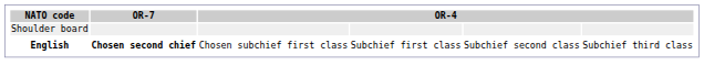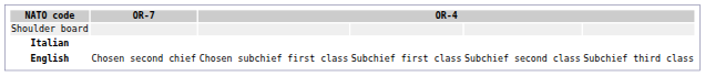+ row: Italian
English | OR-7: bold -> normal
